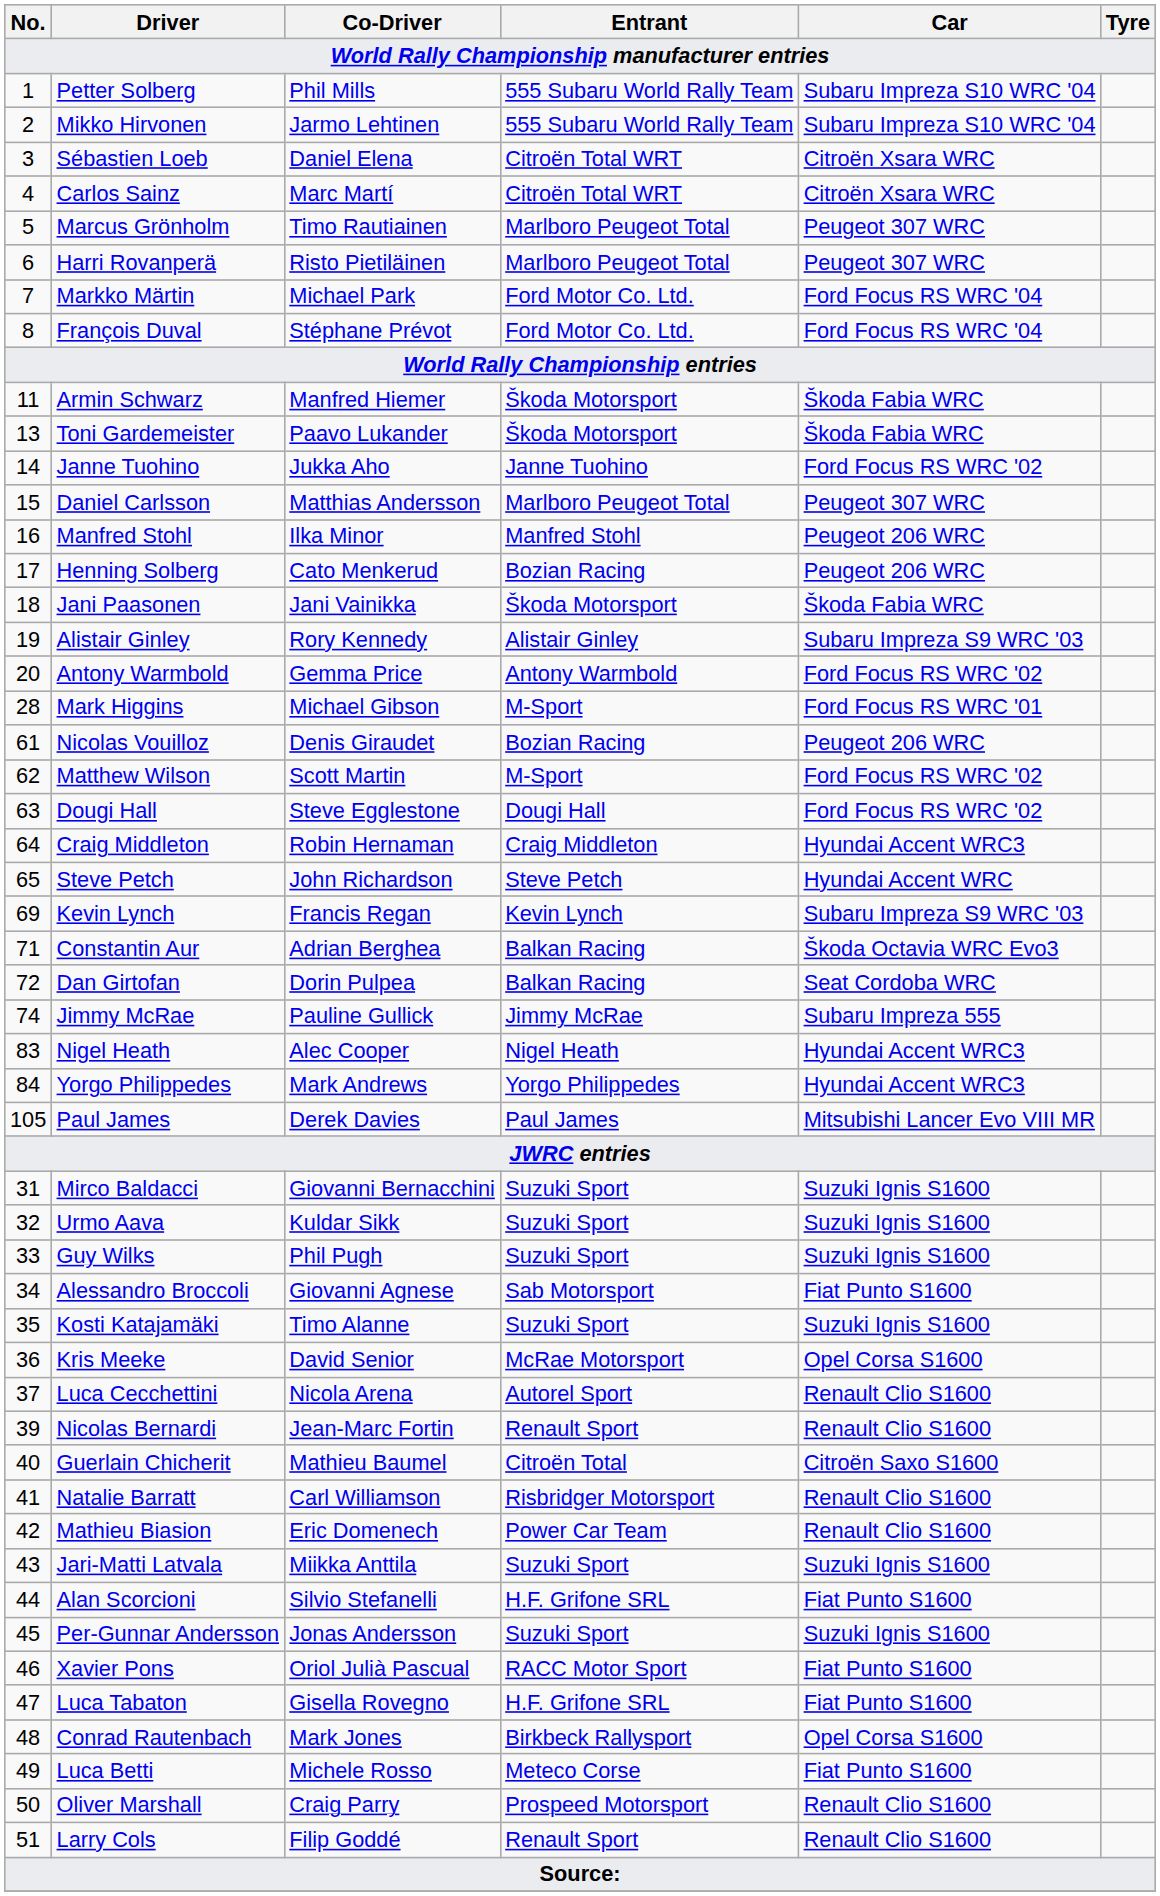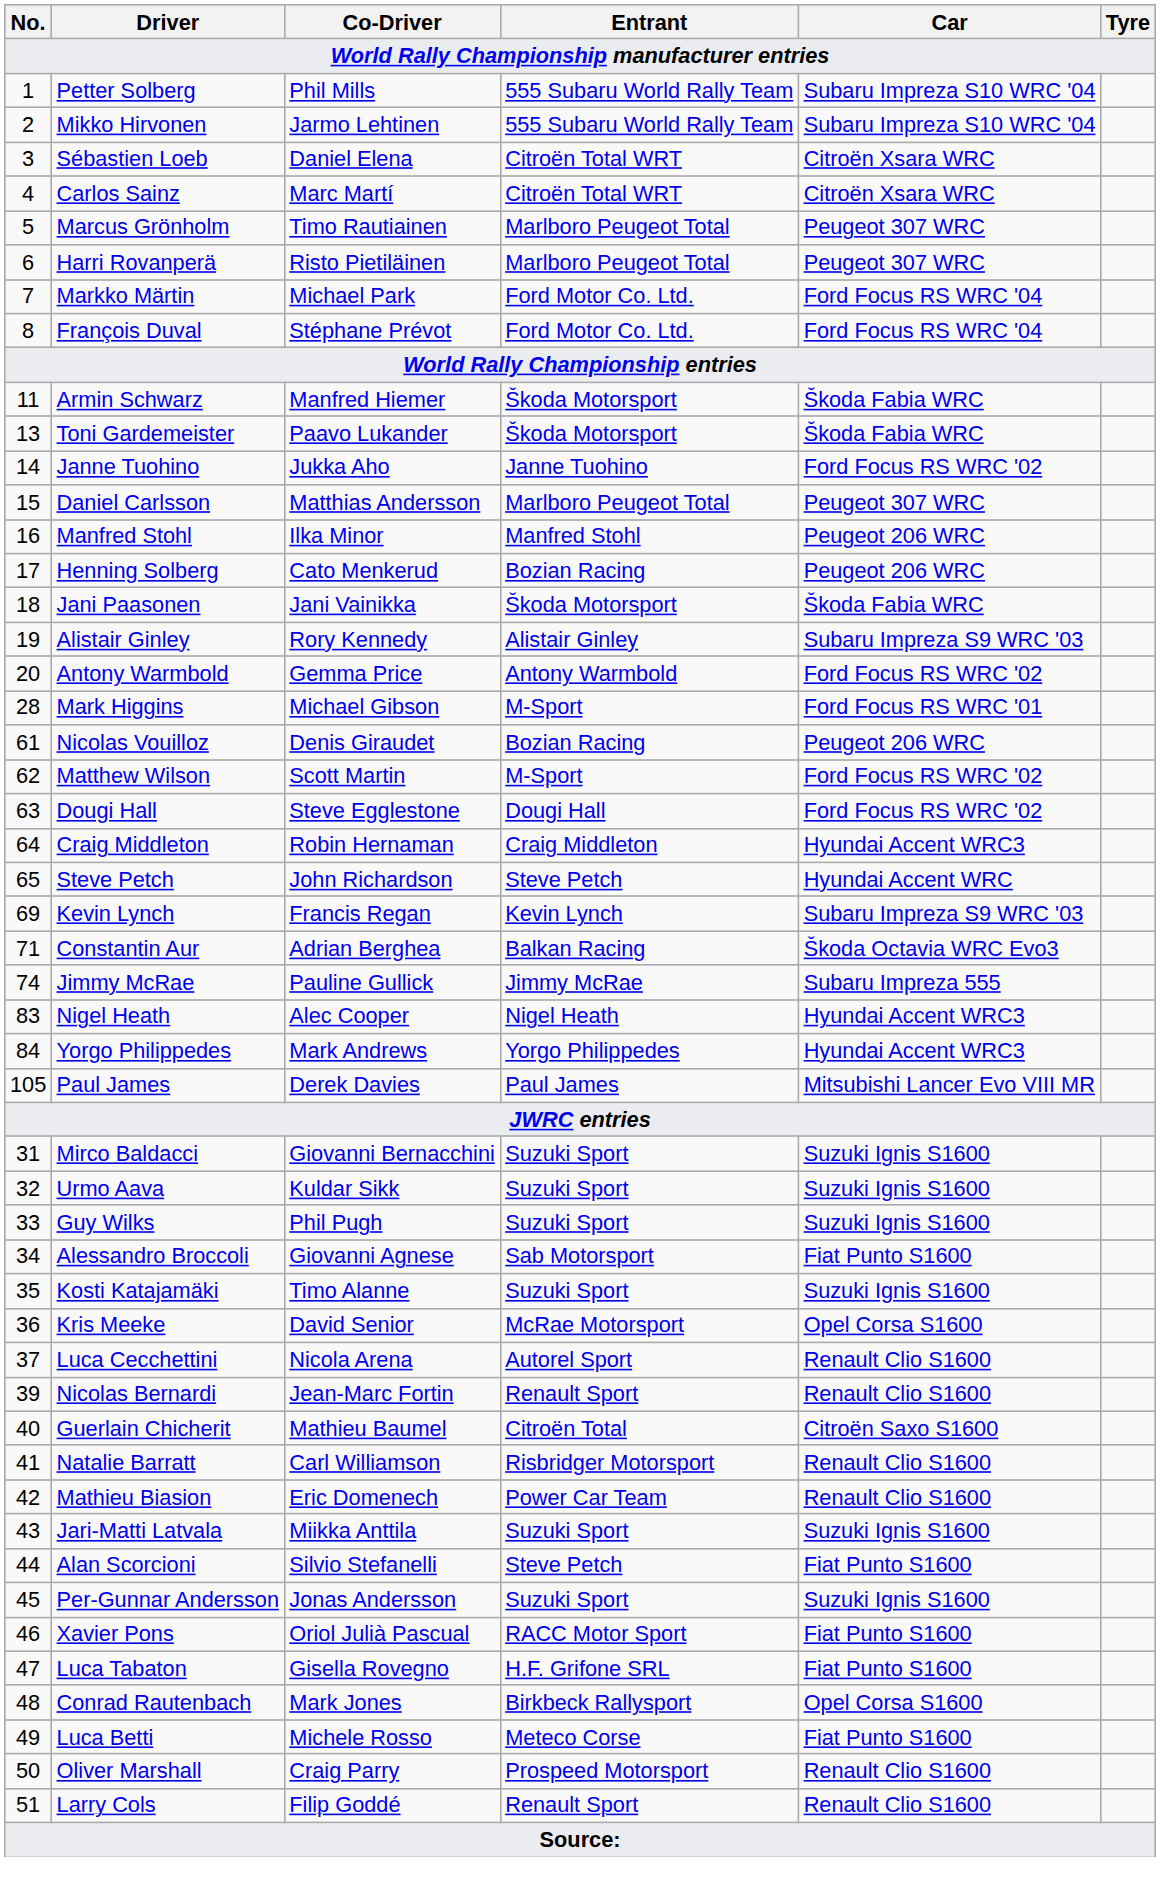- row: 72 | Dan Girtofan | Dorin Pulpea | Balkan Racing | Seat Cordoba WRC
Alan Scorcioni | Entrant: H.F. Grifone SRL -> Steve Petch
